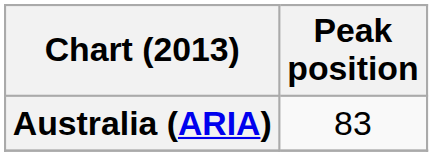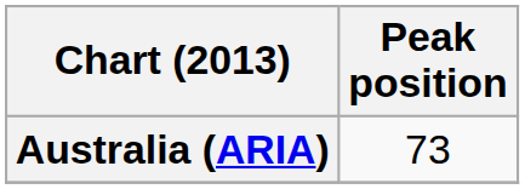Australia (ARIA) | Peak position: 83 -> 73
